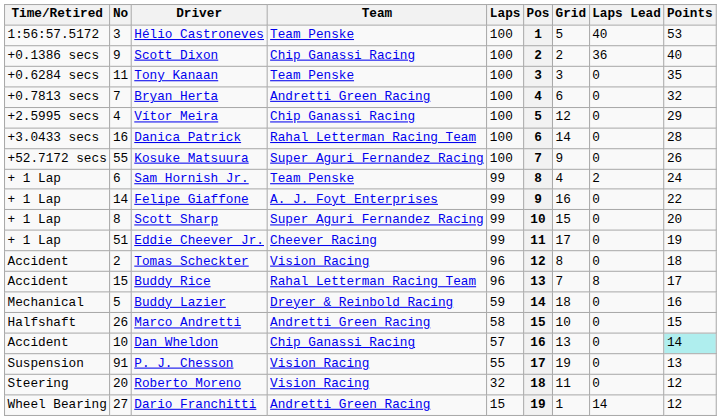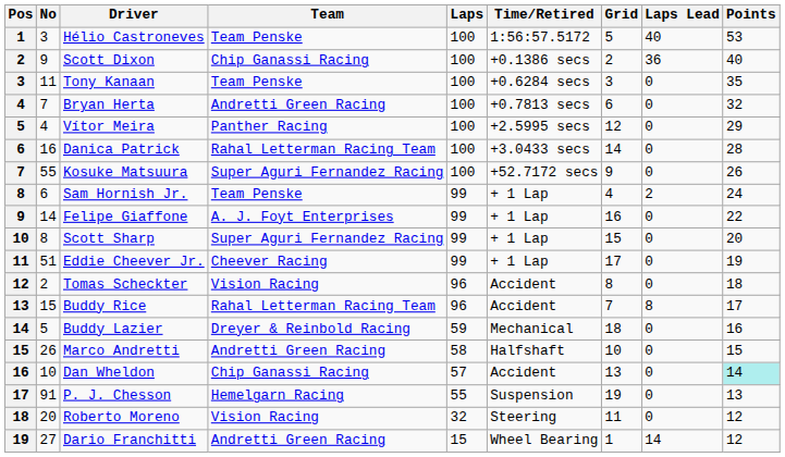columns swapped: Pos <-> Time/Retired
Vítor Meira | Team: Chip Ganassi Racing -> Panther Racing
P. J. Chesson | Team: Vision Racing -> Hemelgarn Racing
